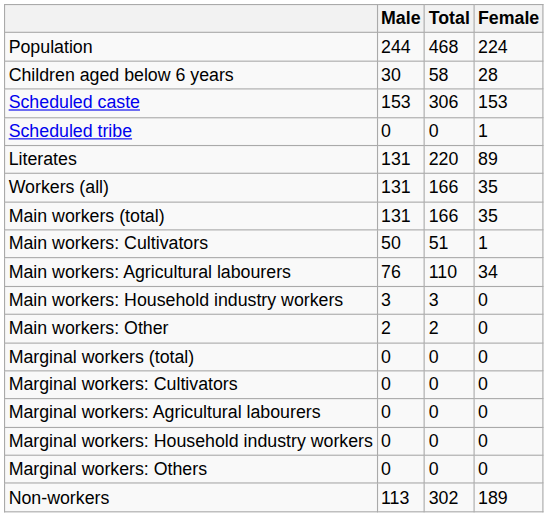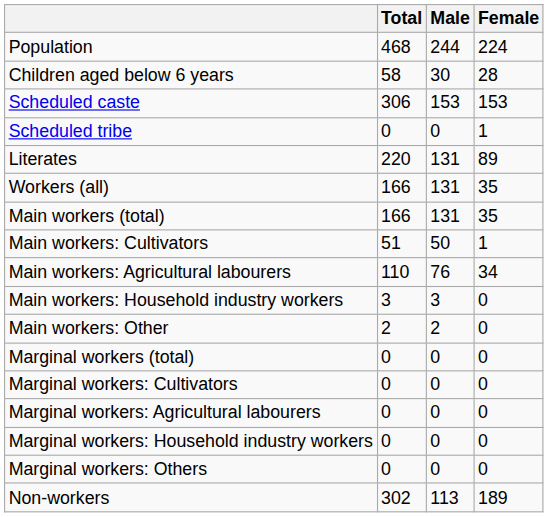columns swapped: Total <-> Male
